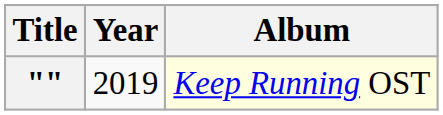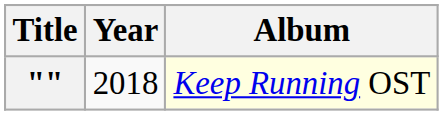"" | Year: 2019 -> 2018
